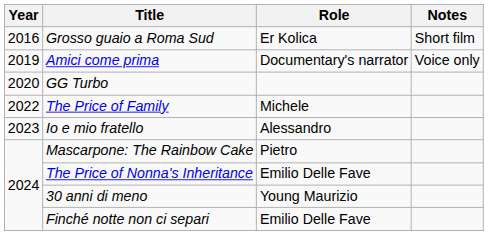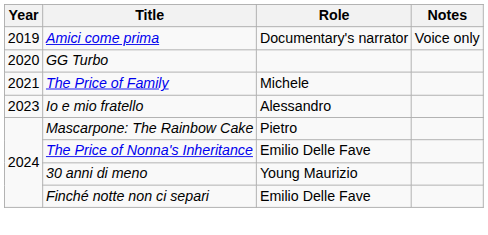- row: 2016 | Grosso guaio a Roma Sud | Er Kolica | Short film
The Price of Family | Year: 2022 -> 2021
